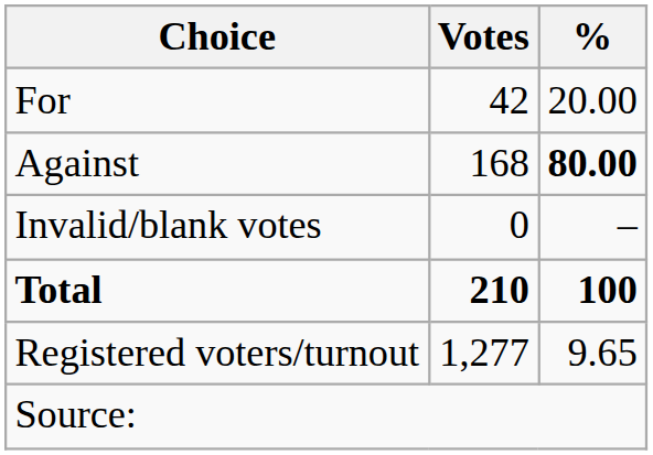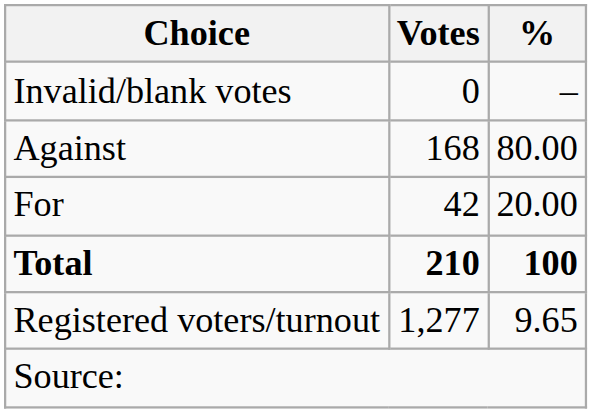rows swapped: For <-> Invalid/blank votes
Against | %: bold -> normal
